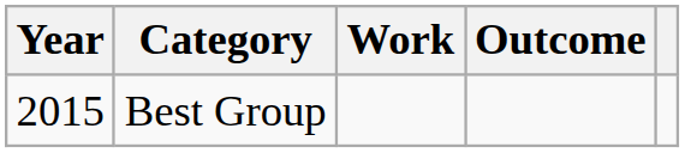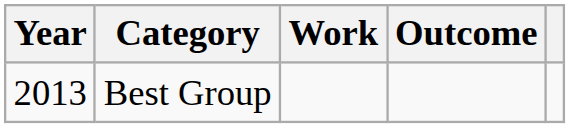Best Group | Year: 2015 -> 2013
